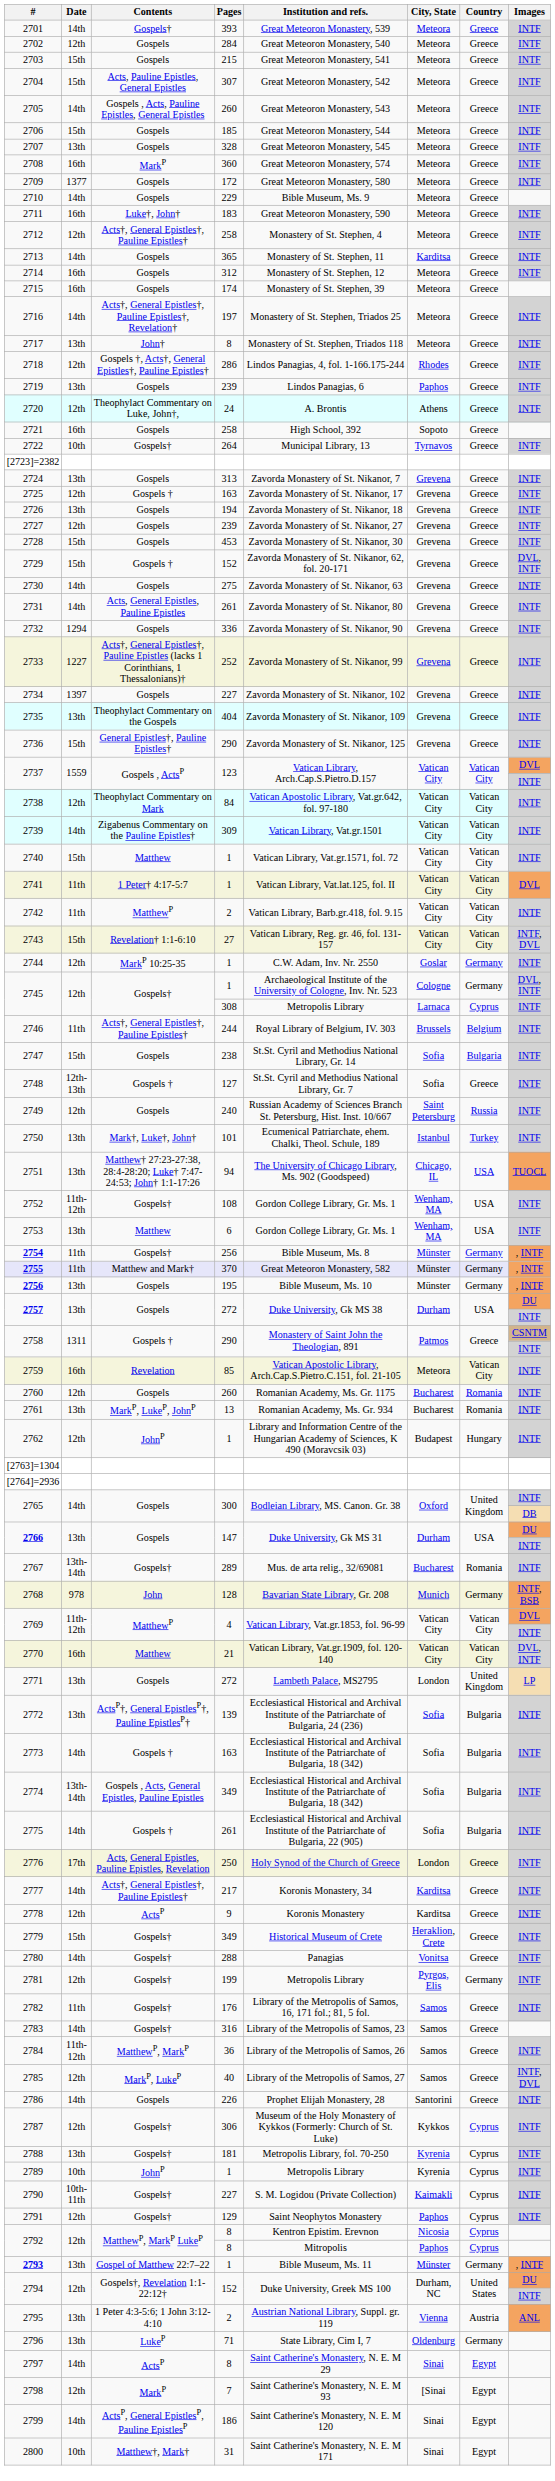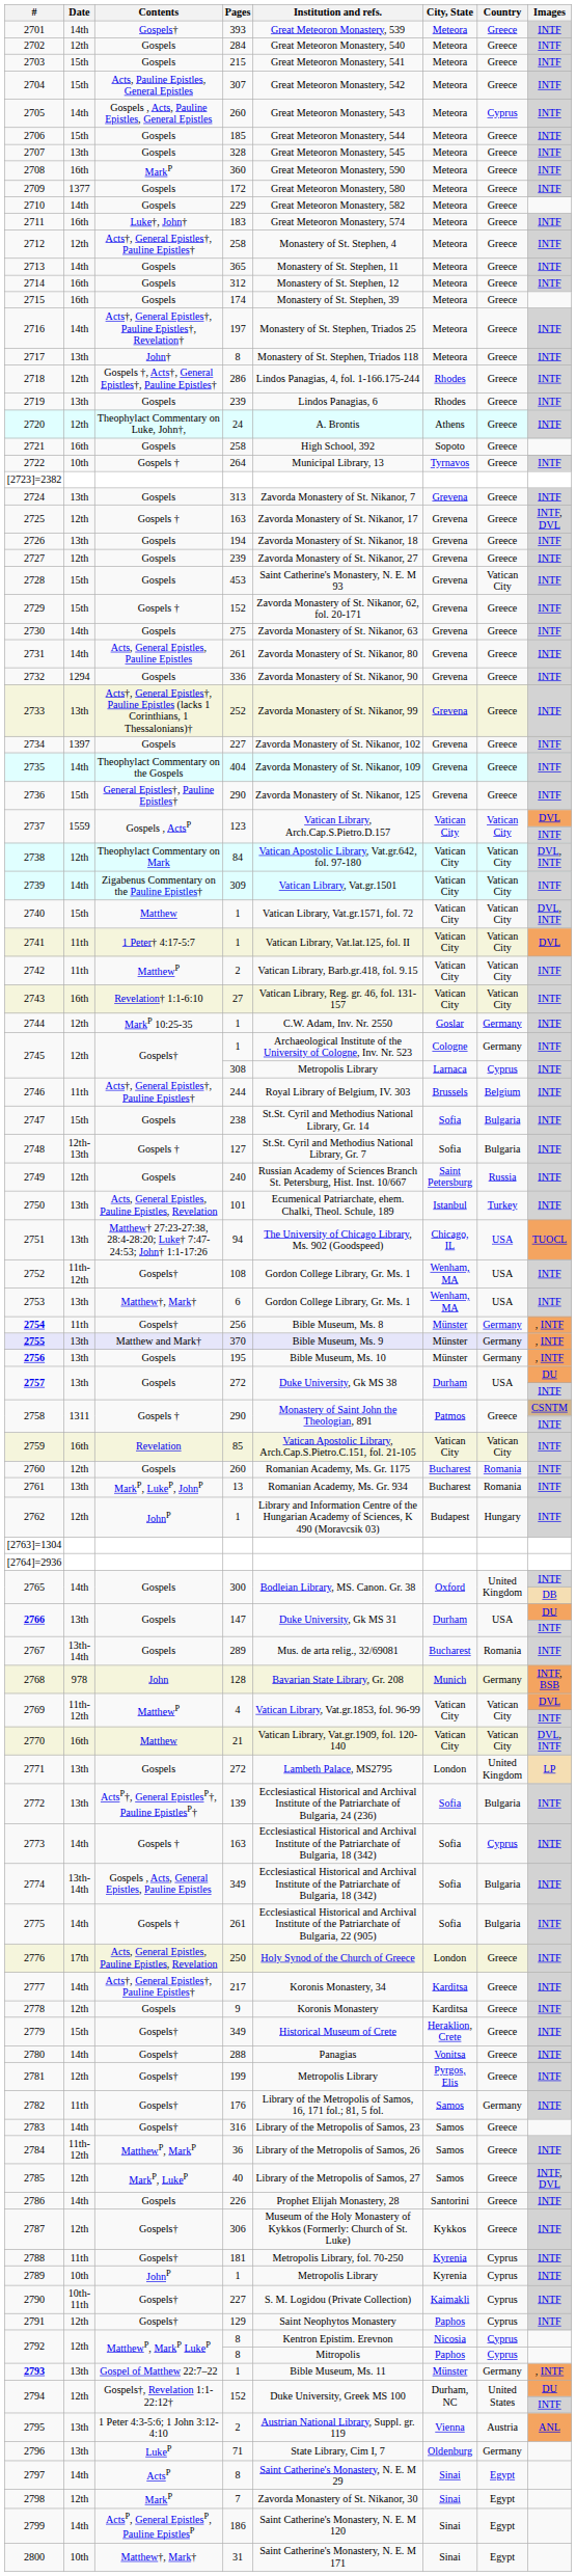2705 | Country: Greece -> Cyprus
2708 | Institution and refs.: Great Meteoron Monastery, 574 -> Great Meteoron Monastery, 590
2710 | Institution and refs.: Bible Museum, Ms. 9 -> Great Meteoron Monastery, 582
2711 | Institution and refs.: Great Meteoron Monastery, 590 -> Great Meteoron Monastery, 574
2713 | City, State: Karditsa -> Meteora
2719 | City, State: Paphos -> Rhodes
2722 | Contents: Gospels† -> Gospels †
2725 | Images: INTF -> INTF, DVL
2728 | Institution and refs.: Zavorda Monastery of St. Nikanor, 30 -> Saint Catherine's Monastery, N. E. M 93
2728 | Country: Greece -> Vatican City
2729 | Images: DVL, INTF -> INTF
2733 | Date: 1227 -> 13th
2735 | Date: 13th -> 14th
2738 | Images: INTF -> DVL, INTF
2740 | Images: INTF -> DVL, INTF
2743 | Date: 15th -> 16th
2743 | Images: INTF, DVL -> INTF
2745 / 1 | Images: DVL, INTF -> INTF
2748 | Country: Greece -> Bulgaria
2750 | Contents: Mark†, Luke†, John† -> Acts, General Epistles, Pauline Epistles, Revelation
2753 | Contents: Matthew -> Matthew†, Mark†
2755 | Date: 11th -> 13th
2755 | Institution and refs.: Great Meteoron Monastery, 582 -> Bible Museum, Ms. 9
2759 | City, State: Meteora -> Vatican City
2767 | Contents: Gospels† -> Gospels
2773 | Country: Bulgaria -> Cyprus
2778 | Contents: ActsP -> Gospels
2781 | Country: Germany -> Greece
2782 | Country: Greece -> Germany
2787 | Country: Cyprus -> Greece
2788 | Date: 13th -> 11th
2798 | Institution and refs.: Saint Catherine's Monastery, N. E. M 93 -> Zavorda Monastery of St. Nikanor, 30
2798 | City, State: [Sinai -> Sinai
